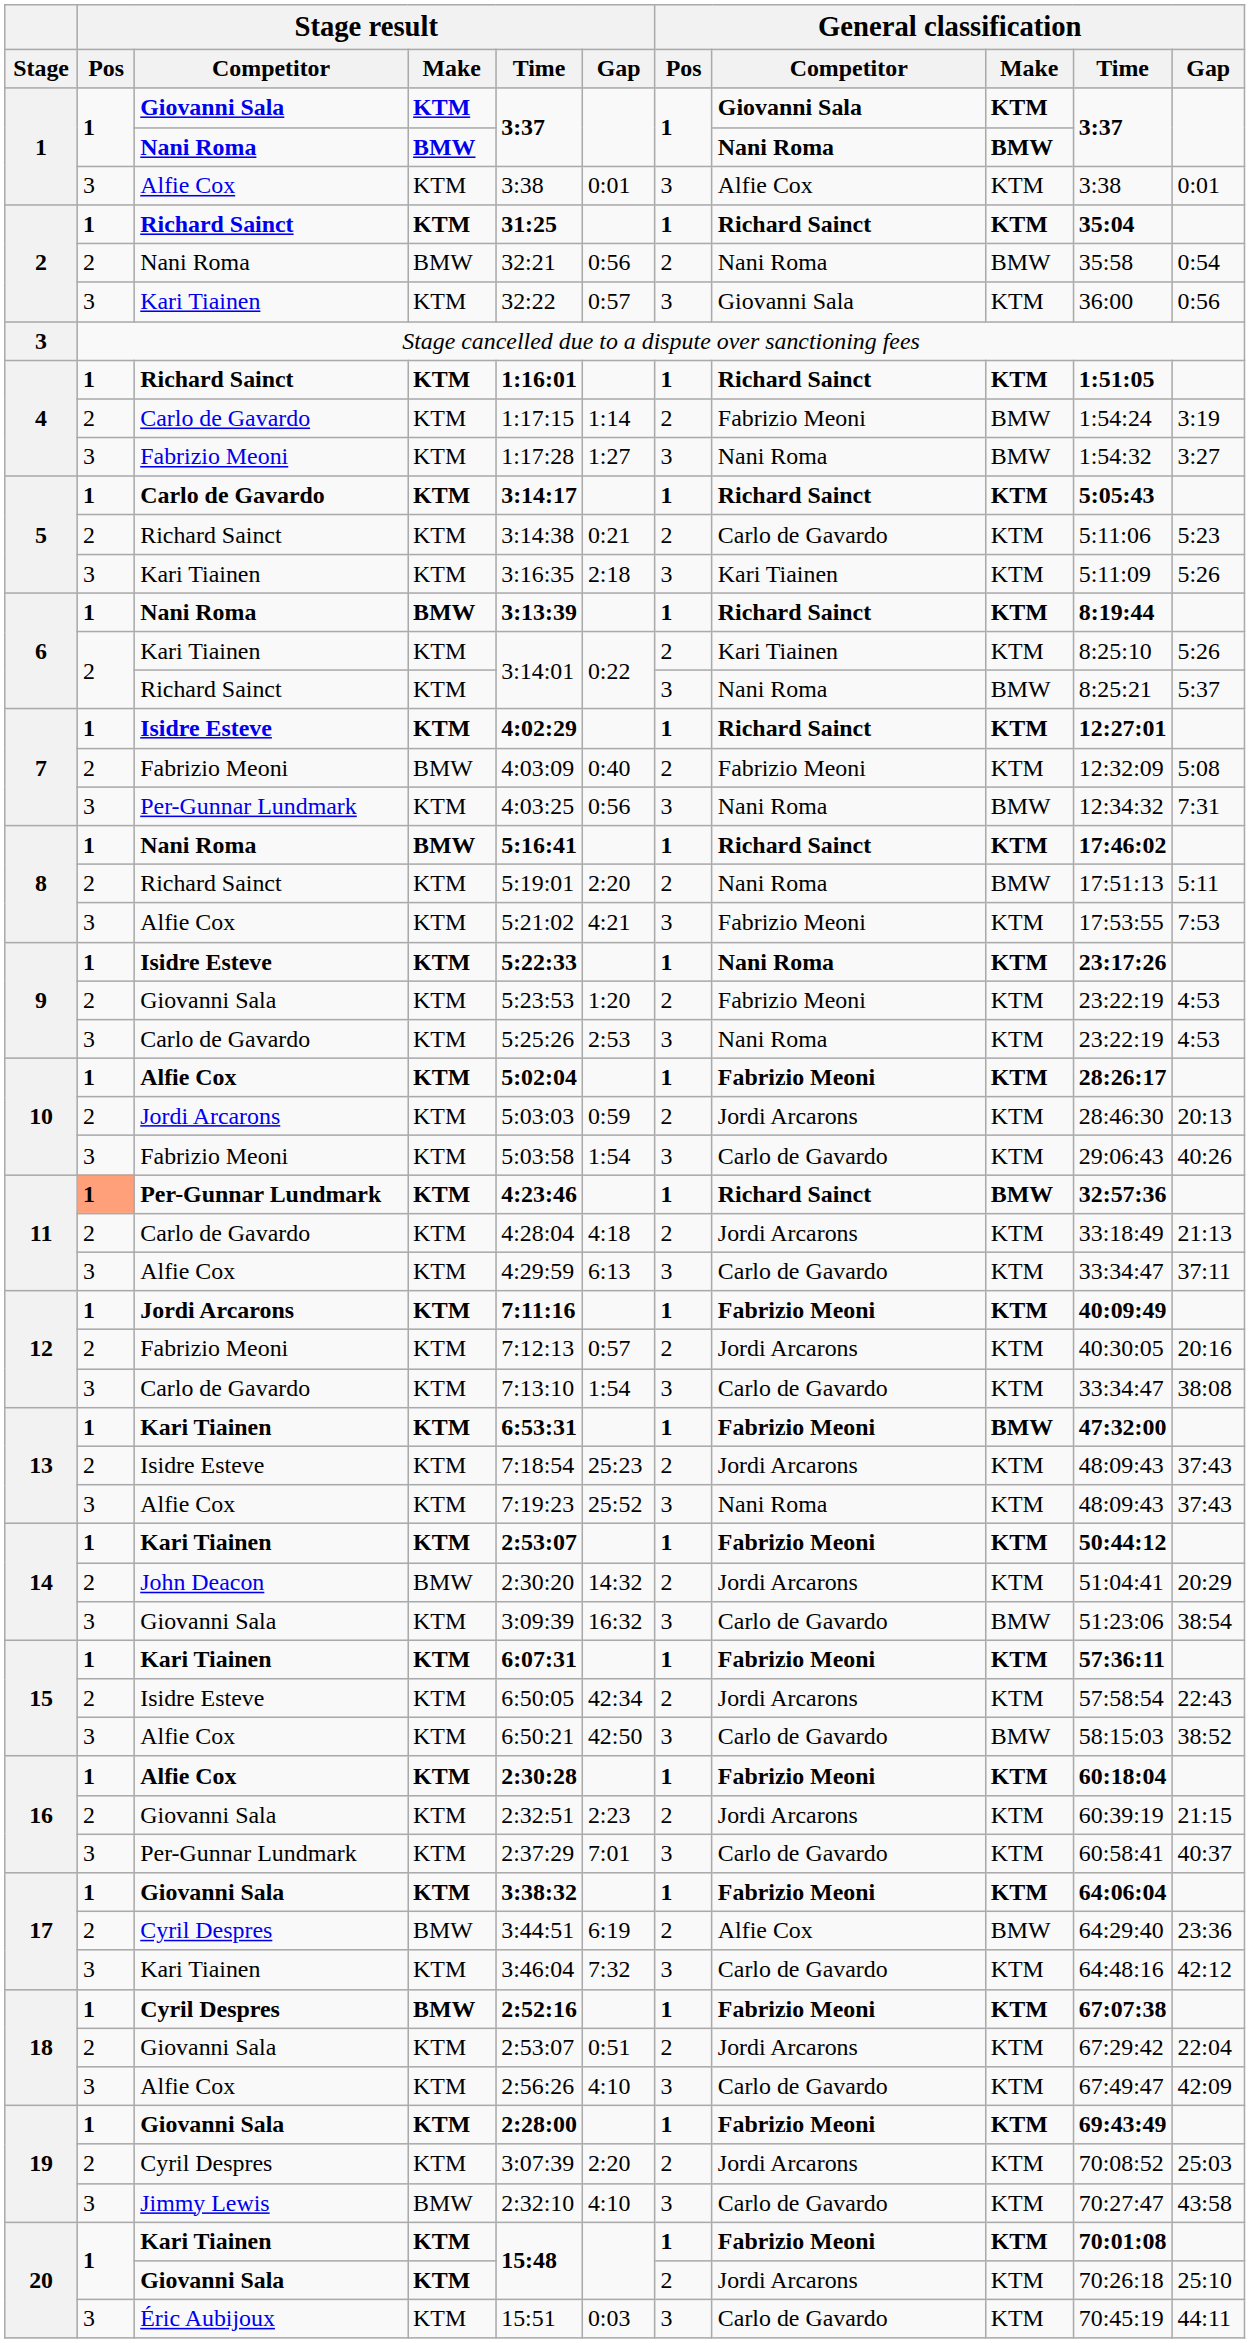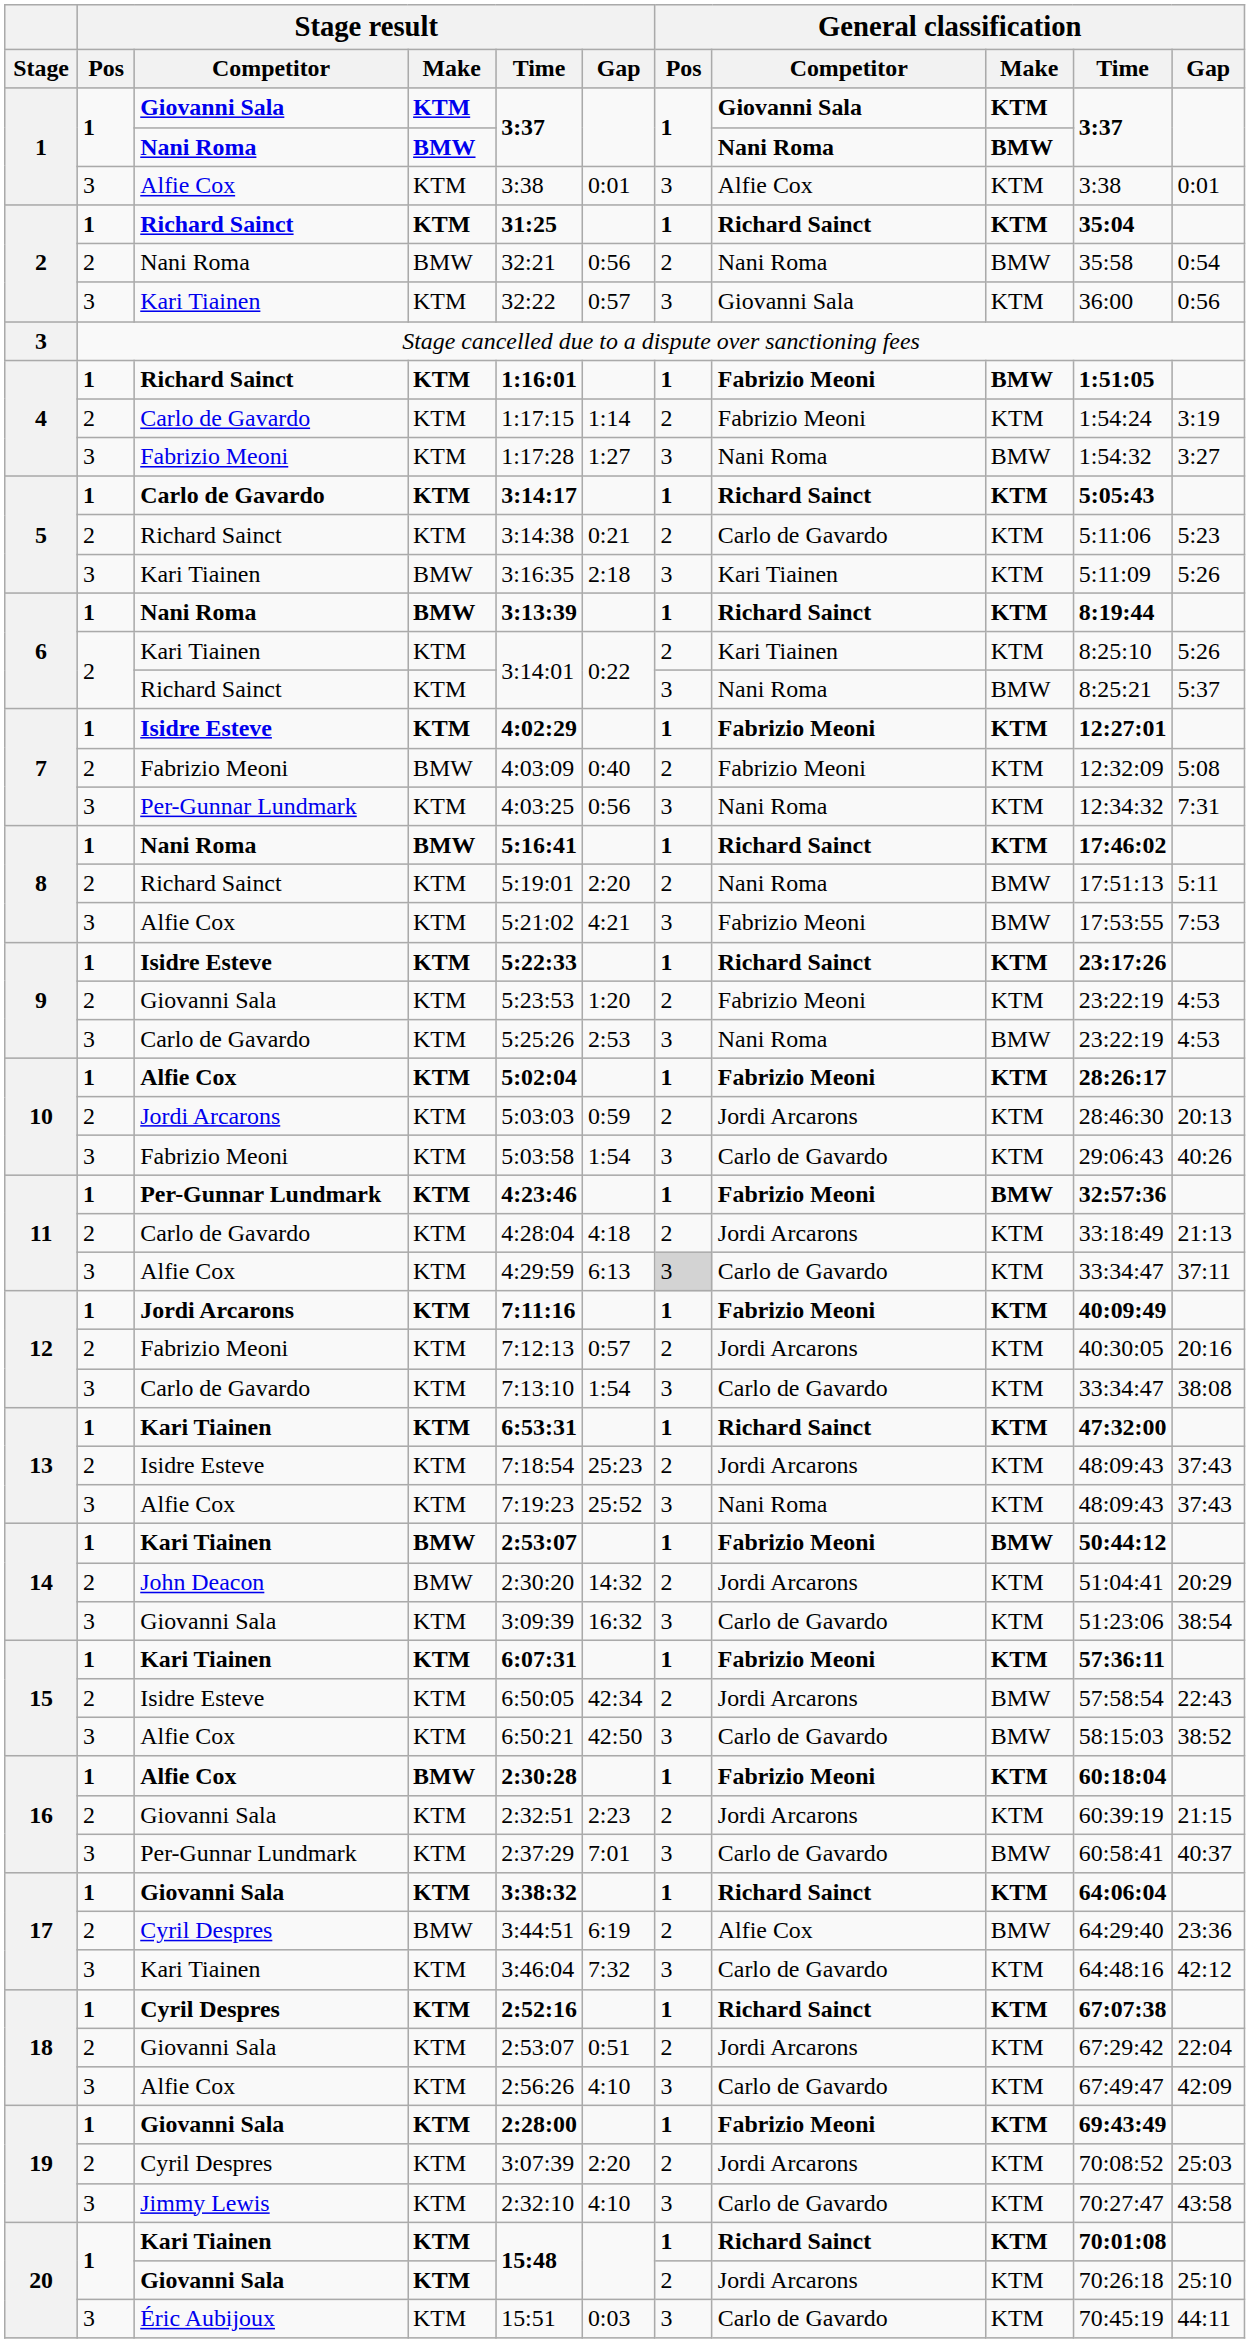4 / Richard Sainct | General classification / Competitor: Richard Sainct -> Fabrizio Meoni
4 / Richard Sainct | General classification / Make: KTM -> BMW
4 / Carlo de Gavardo | General classification / Make: BMW -> KTM
5 / Kari Tiainen | Stage result / Make: KTM -> BMW
7 / Isidre Esteve | General classification / Competitor: Richard Sainct -> Fabrizio Meoni
7 / Per-Gunnar Lundmark | General classification / Make: BMW -> KTM
8 / Alfie Cox | General classification / Make: KTM -> BMW
9 / Isidre Esteve | General classification / Competitor: Nani Roma -> Richard Sainct
9 / Carlo de Gavardo | General classification / Make: KTM -> BMW
11 / Per-Gunnar Lundmark | Stage result / Pos: lightsalmon background -> no background
11 / Per-Gunnar Lundmark | General classification / Competitor: Richard Sainct -> Fabrizio Meoni
11 / Alfie Cox | General classification / Pos: no background -> lightgrey background
13 / Kari Tiainen | General classification / Competitor: Fabrizio Meoni -> Richard Sainct
13 / Kari Tiainen | General classification / Make: BMW -> KTM
14 / Kari Tiainen | Stage result / Make: KTM -> BMW
14 / Kari Tiainen | General classification / Make: KTM -> BMW
14 / Giovanni Sala | General classification / Make: BMW -> KTM
15 / Isidre Esteve | General classification / Make: KTM -> BMW
16 / Alfie Cox | Stage result / Make: KTM -> BMW
16 / Per-Gunnar Lundmark | General classification / Make: KTM -> BMW
17 / Giovanni Sala | General classification / Competitor: Fabrizio Meoni -> Richard Sainct
18 / Cyril Despres | Stage result / Make: BMW -> KTM
18 / Cyril Despres | General classification / Competitor: Fabrizio Meoni -> Richard Sainct
19 / Jimmy Lewis | Stage result / Make: BMW -> KTM
20 / Kari Tiainen | General classification / Competitor: Fabrizio Meoni -> Richard Sainct
